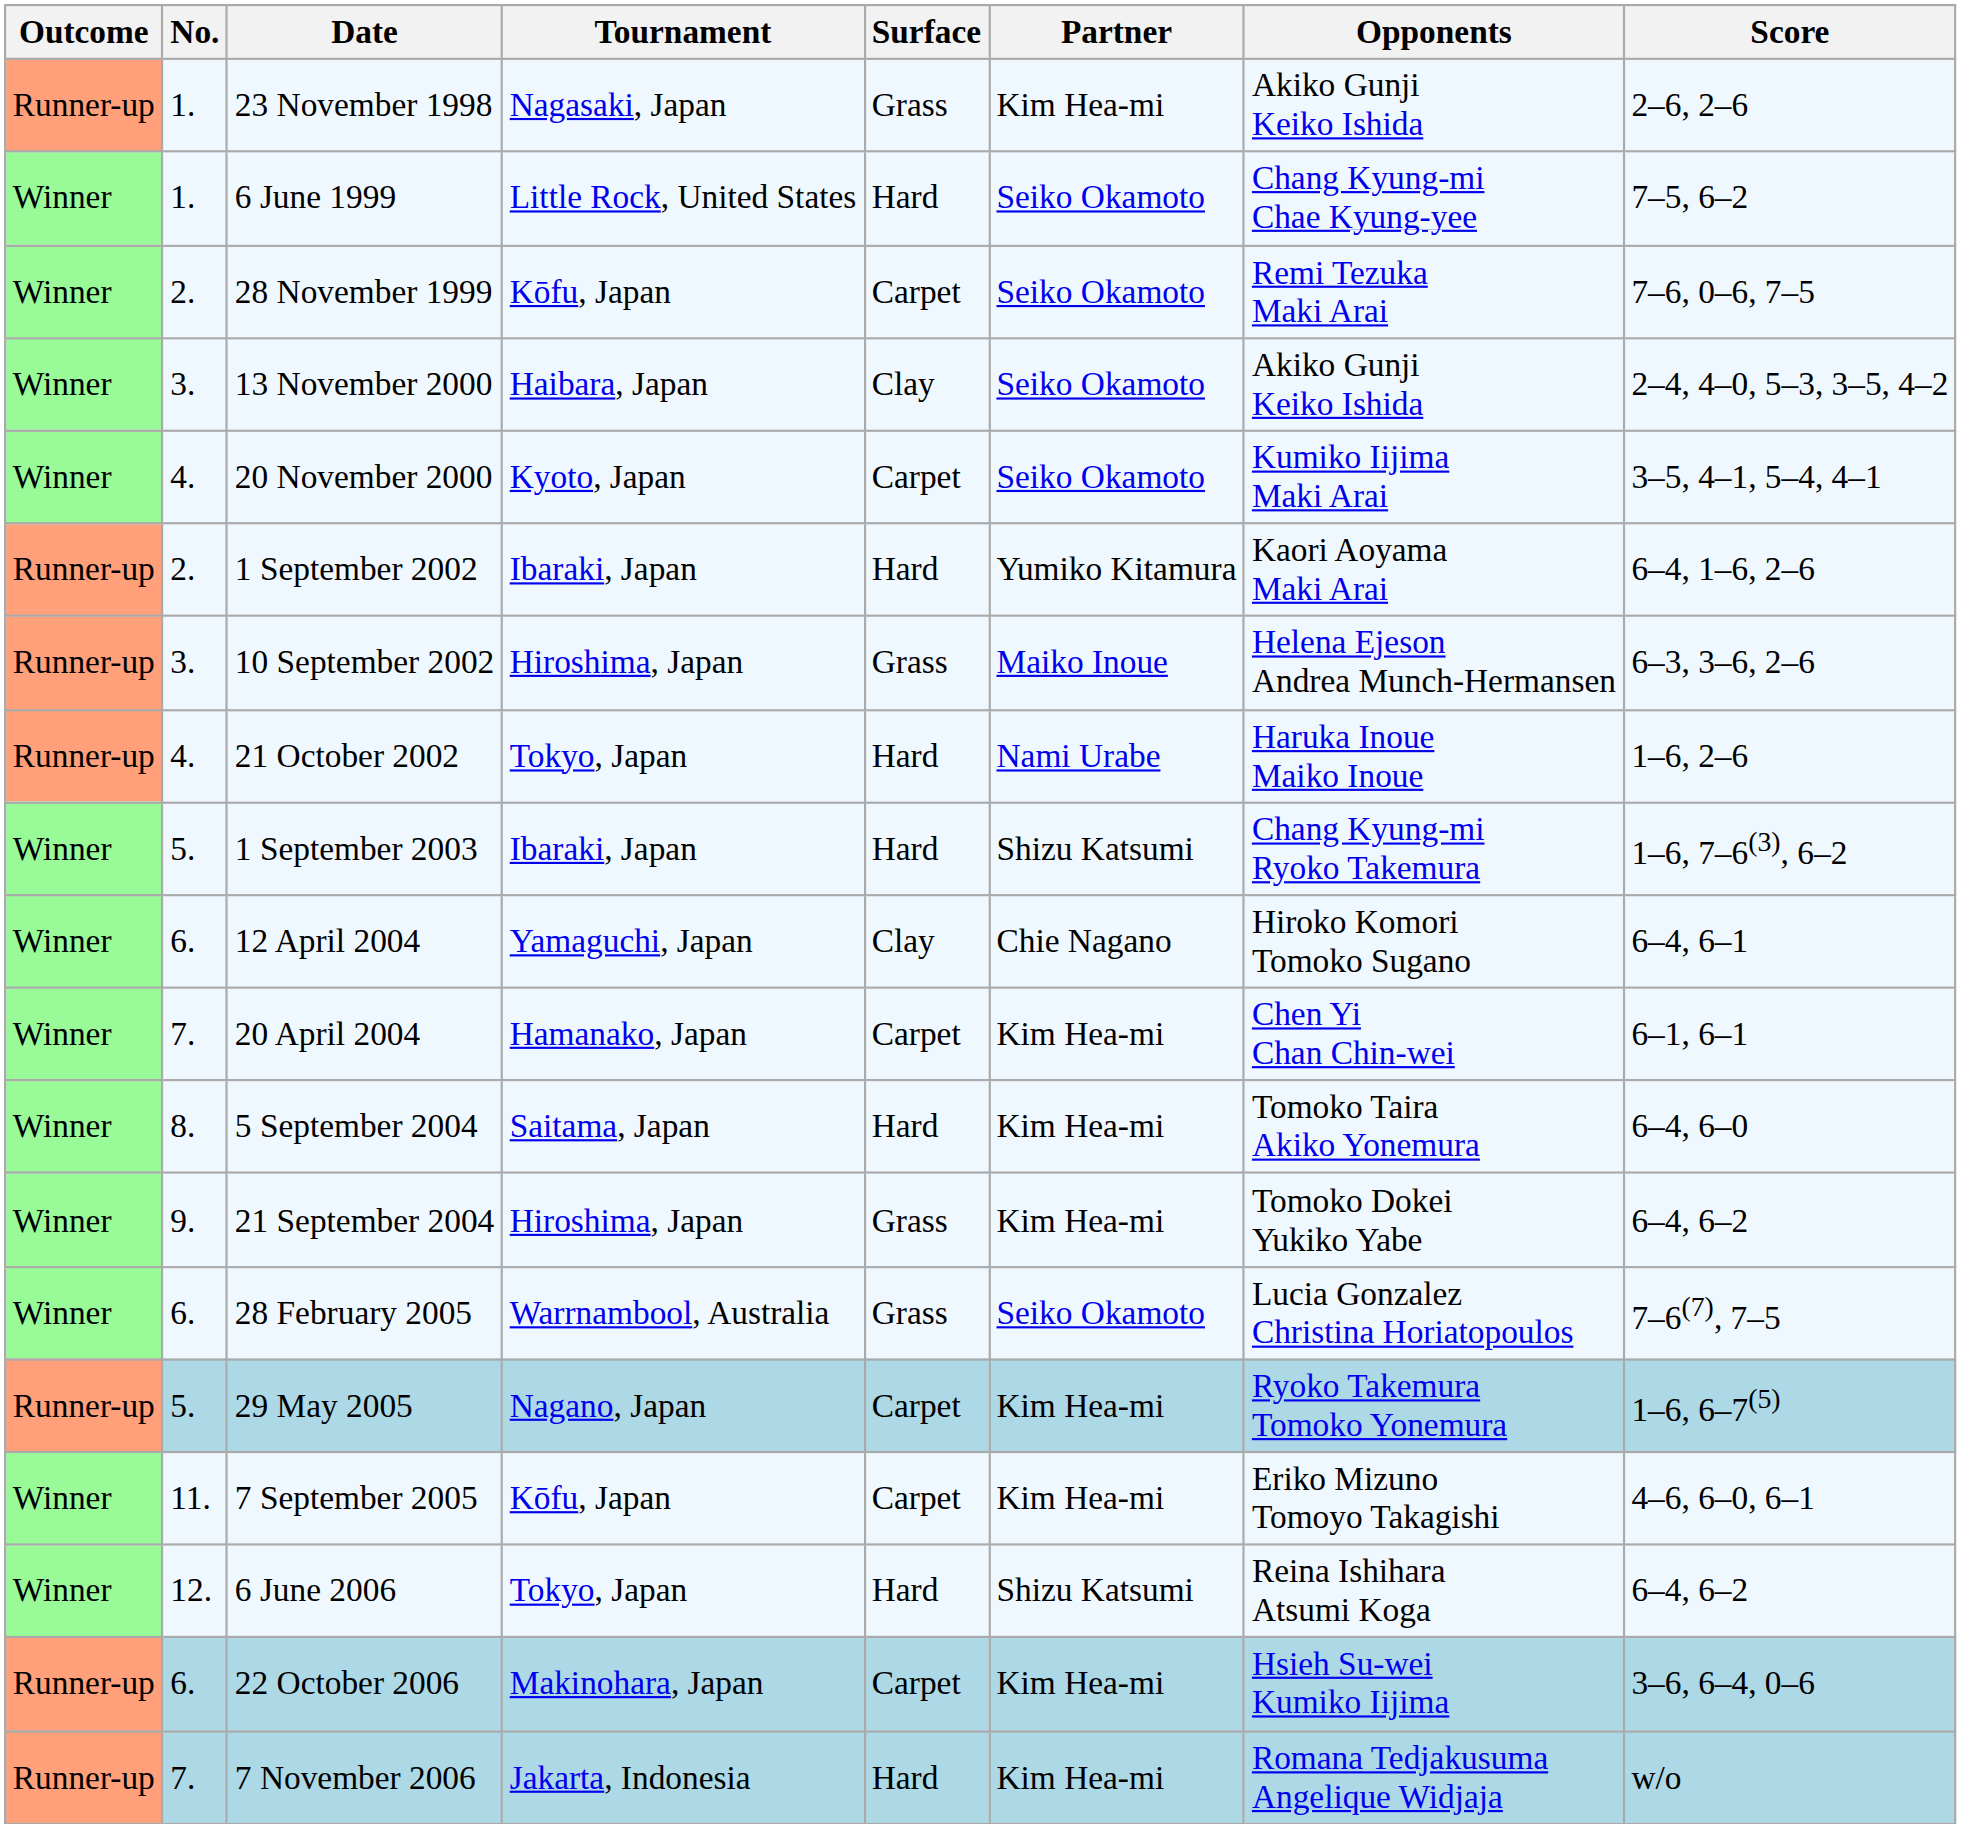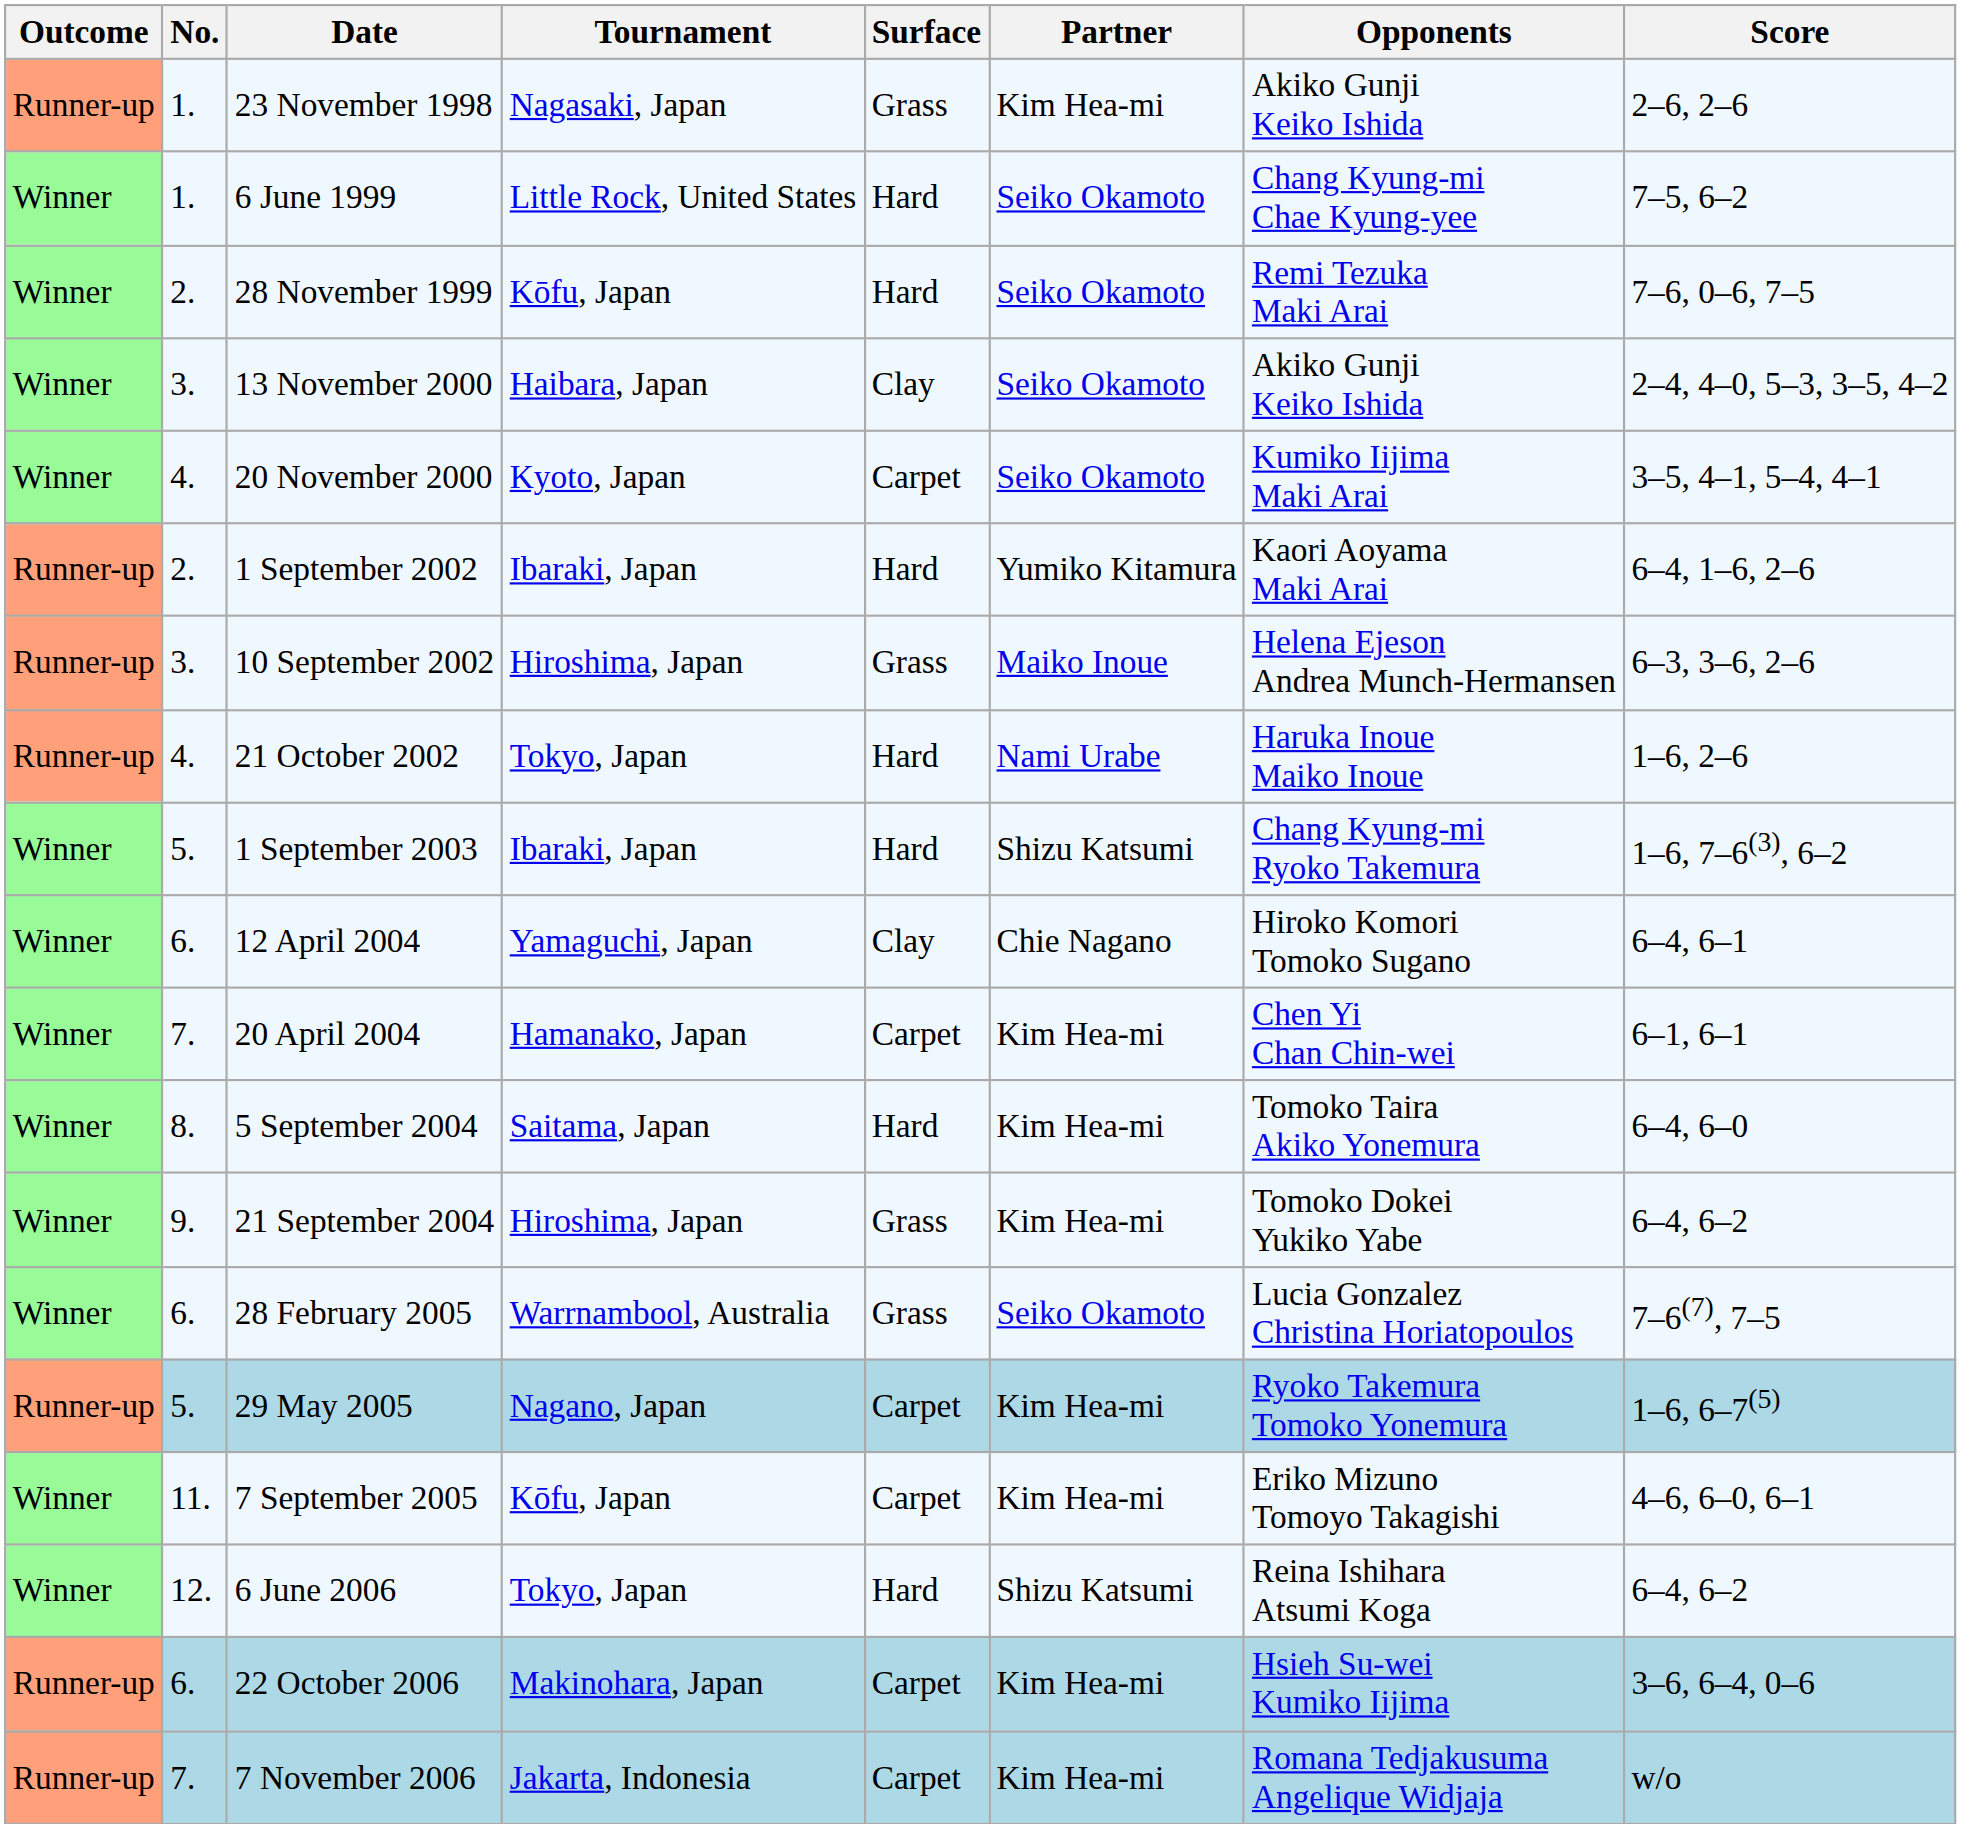28 November 1999 | Surface: Carpet -> Hard
7 November 2006 | Surface: Hard -> Carpet
